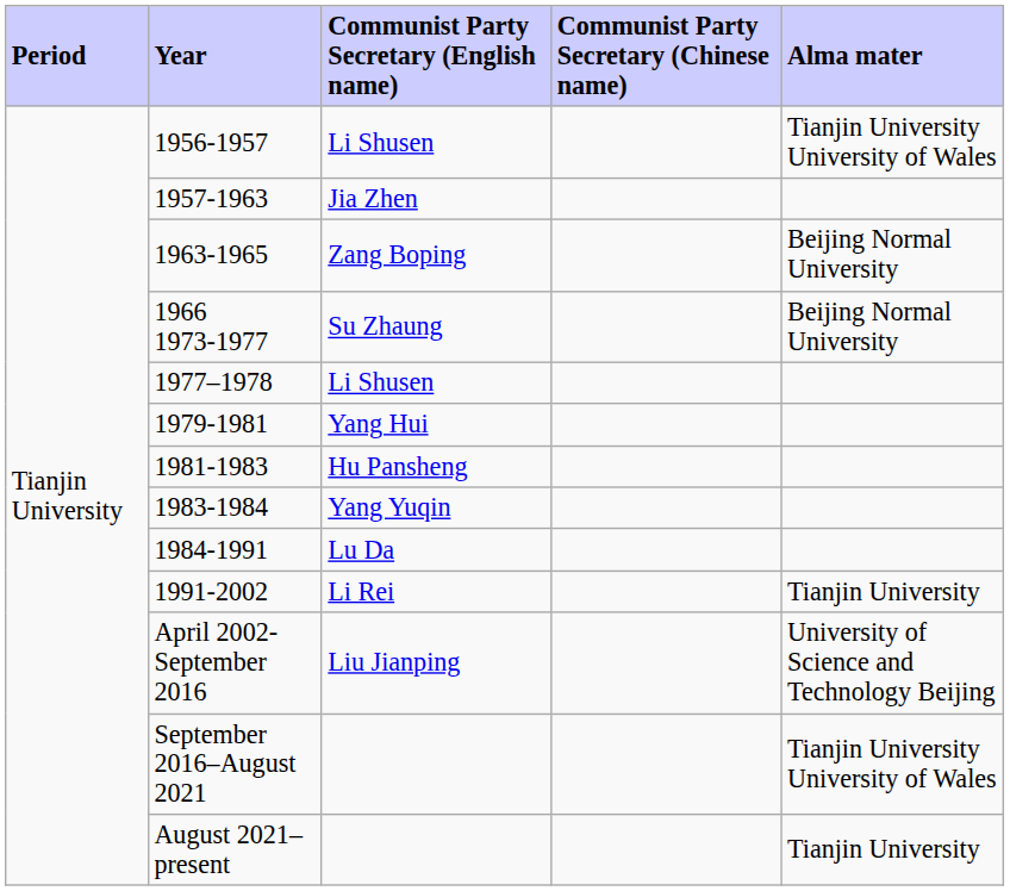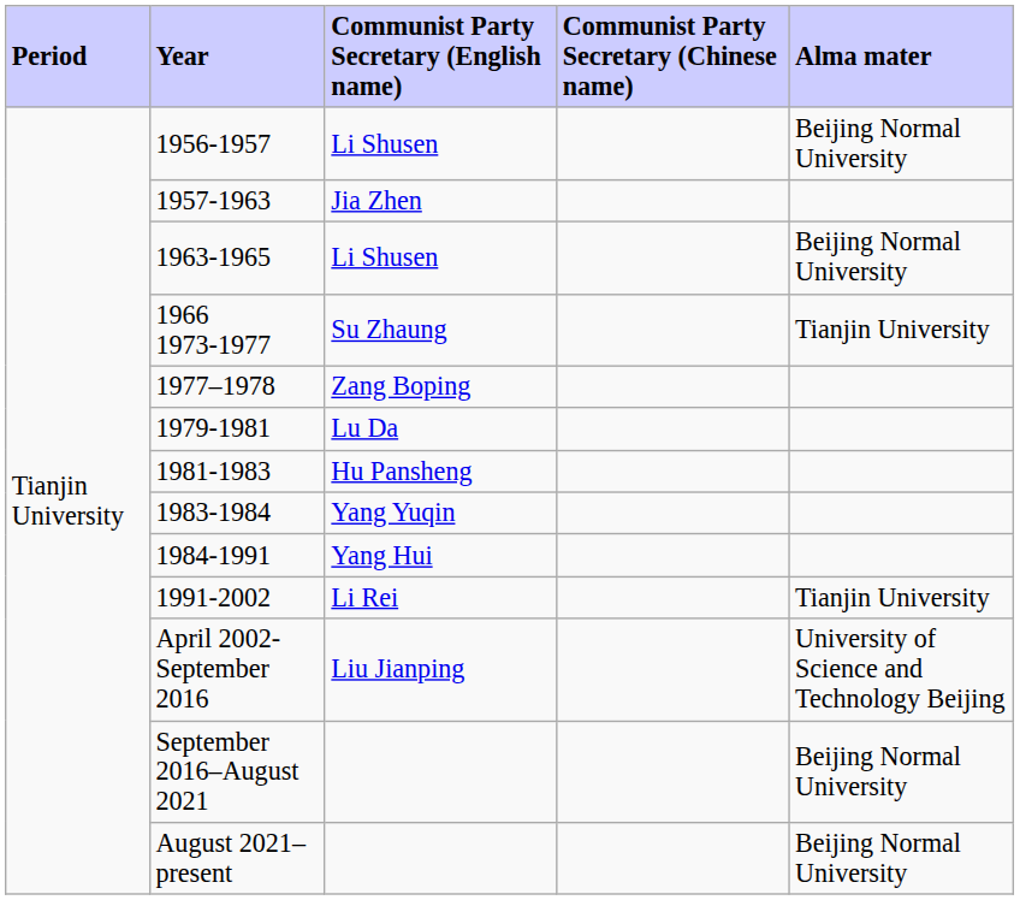1956-1957 | Alma mater: Tianjin University University of Wales -> Beijing Normal University
1963-1965 | Communist Party Secretary (English name): Zang Boping -> Li Shusen
1966 1973-1977 | Alma mater: Beijing Normal University -> Tianjin University
1977–1978 | Communist Party Secretary (English name): Li Shusen -> Zang Boping
1979-1981 | Communist Party Secretary (English name): Yang Hui -> Lu Da
1984-1991 | Communist Party Secretary (English name): Lu Da -> Yang Hui
September 2016–August 2021 | Alma mater: Tianjin University University of Wales -> Beijing Normal University
August 2021–present | Alma mater: Tianjin University -> Beijing Normal University
